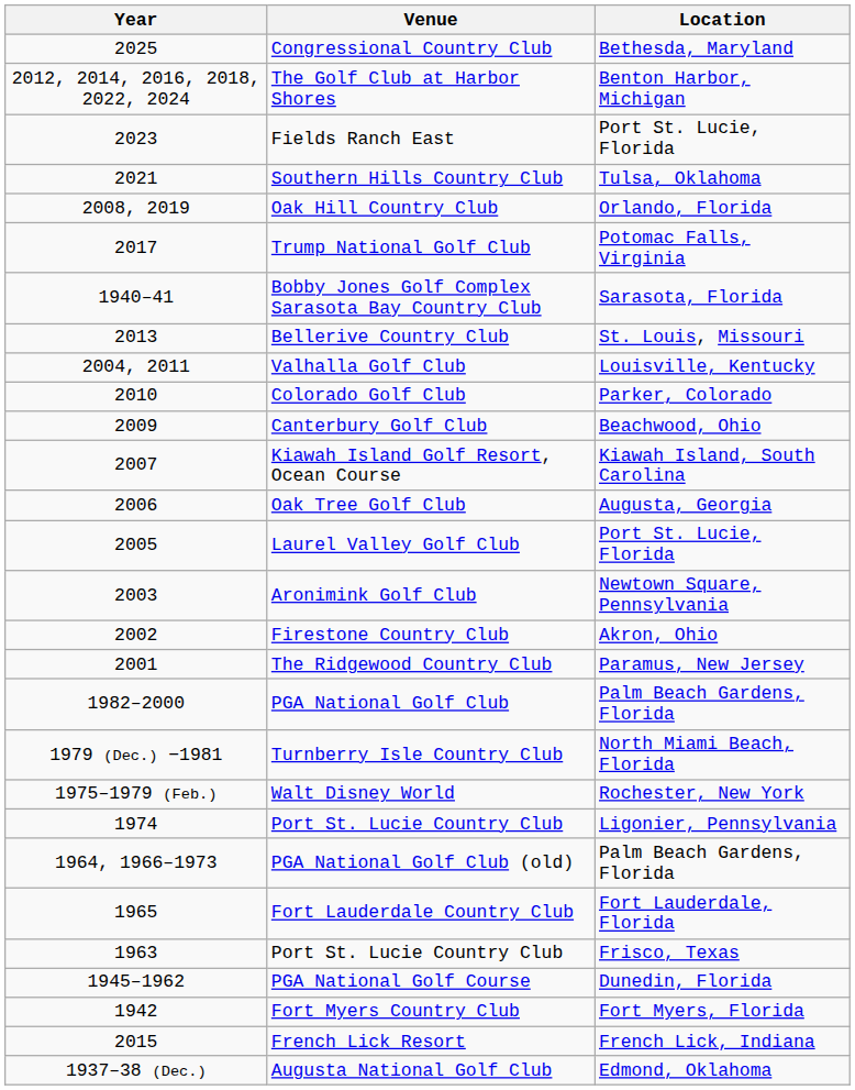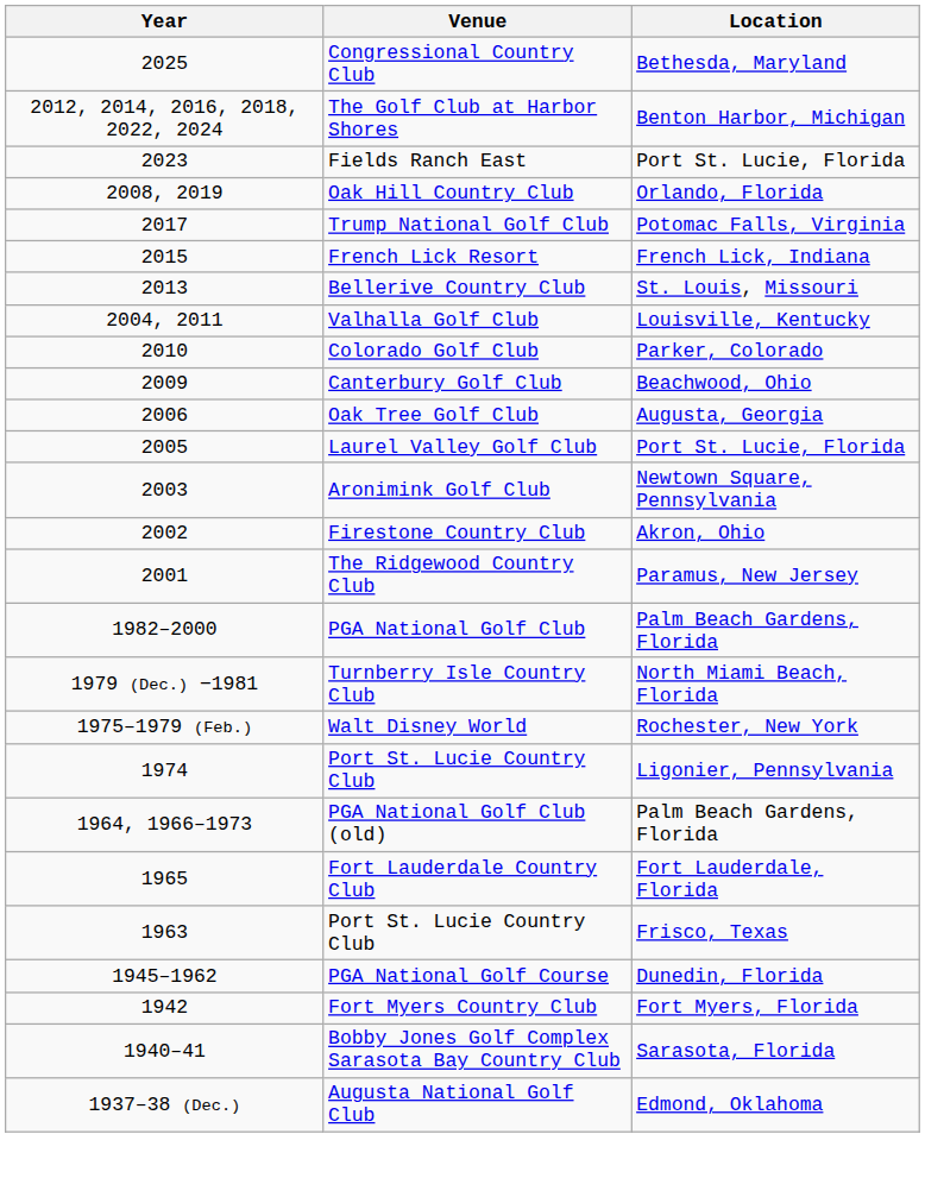- row: 2021 | Southern Hills Country Club | Tulsa, Oklahoma
rows swapped: French Lick Resort <-> Bobby Jones Golf Complex Sarasota Bay Country Club
- row: 2007 | Kiawah Island Golf Resort, Ocean Course | Kiawah Island, South Carolina
